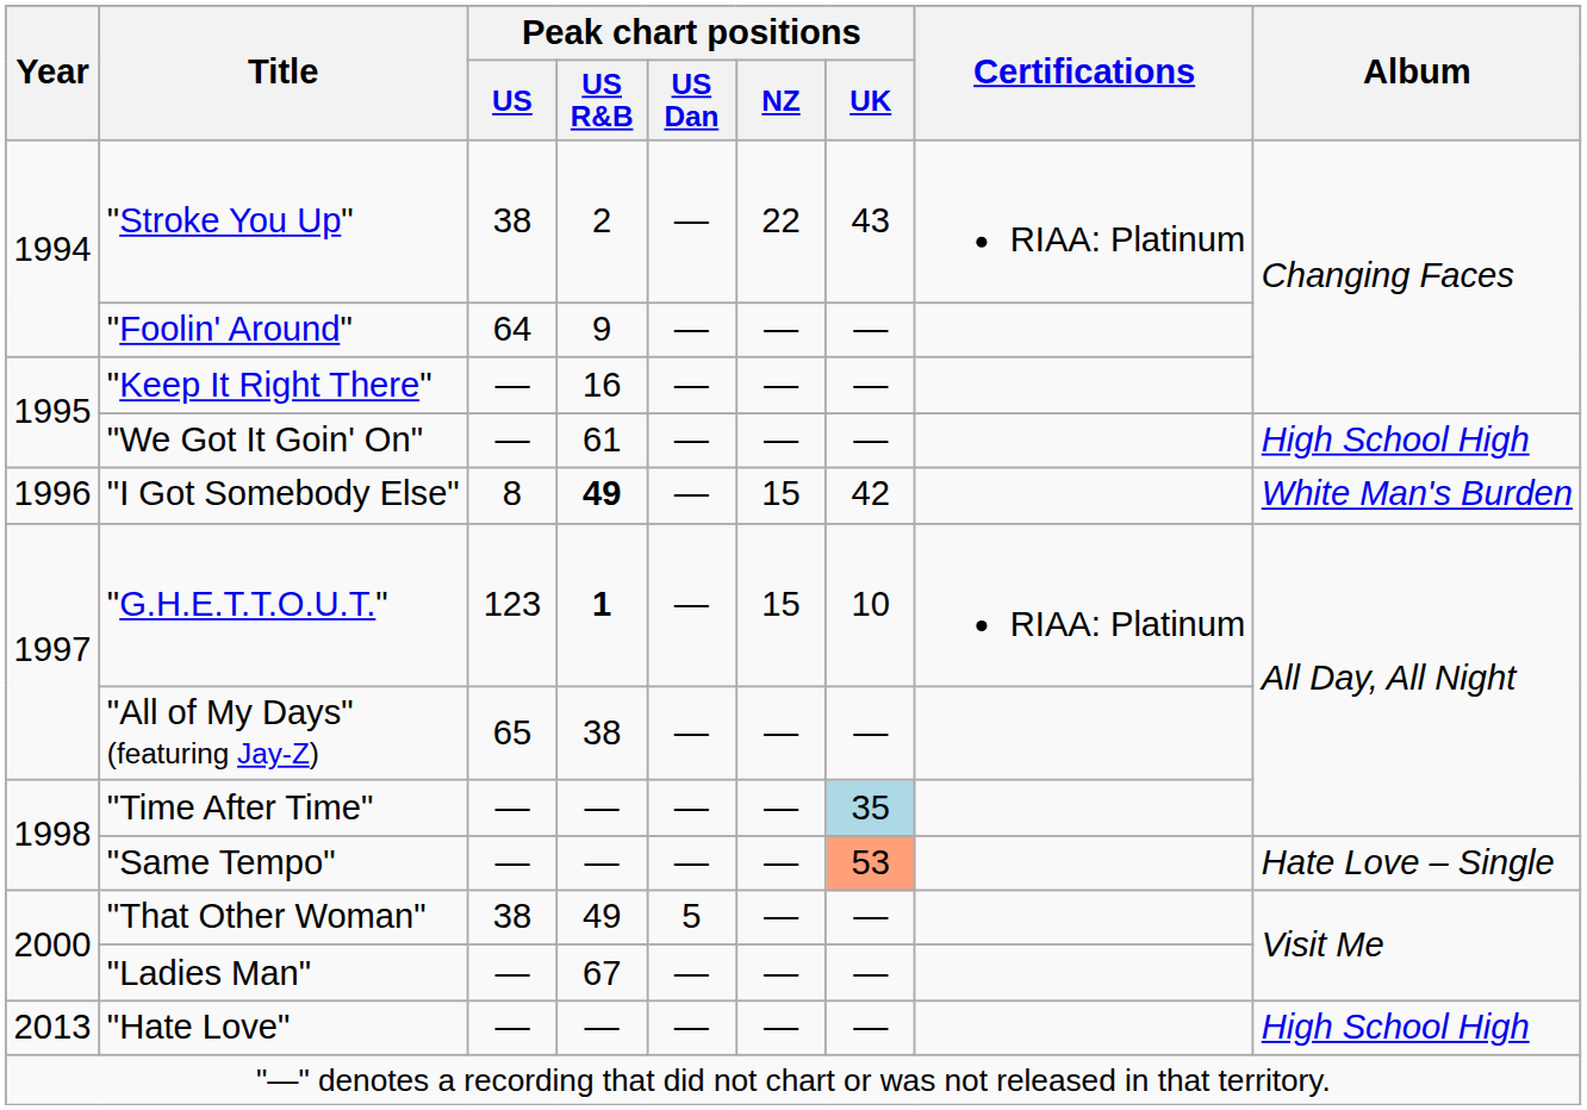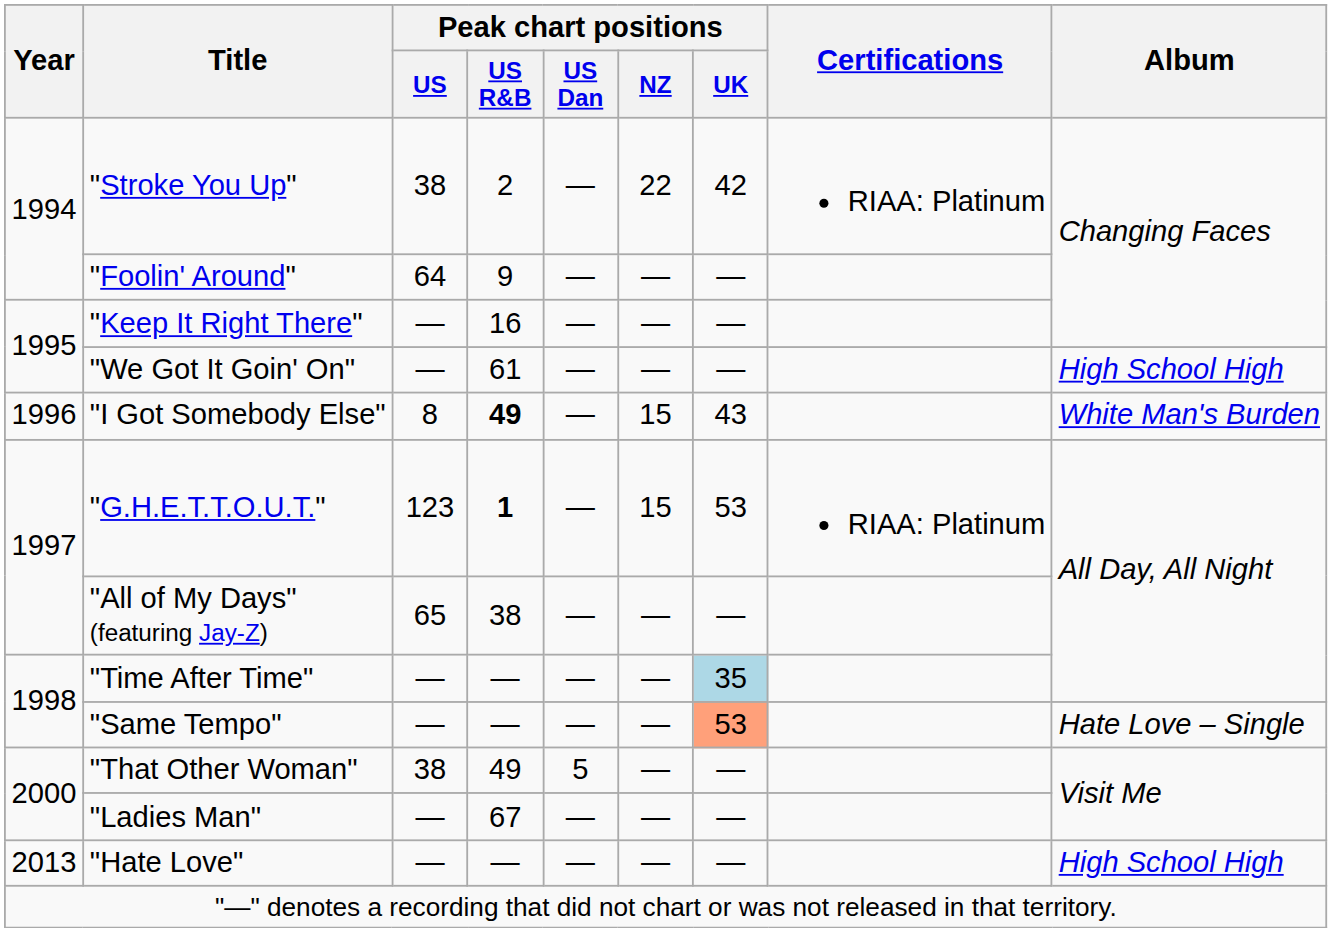"Stroke You Up" | Peak chart positions / UK: 43 -> 42
"I Got Somebody Else" | Peak chart positions / UK: 42 -> 43
"G.H.E.T.T.O.U.T." | Peak chart positions / UK: 10 -> 53
